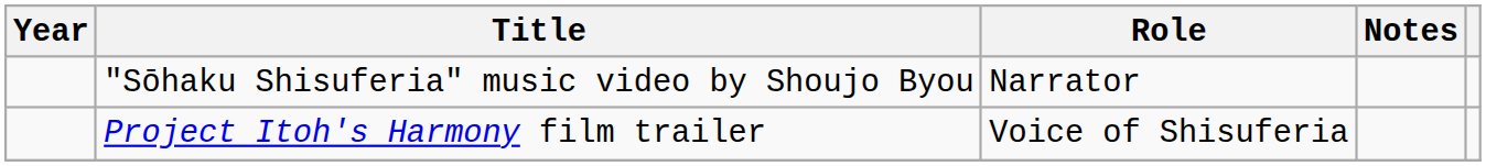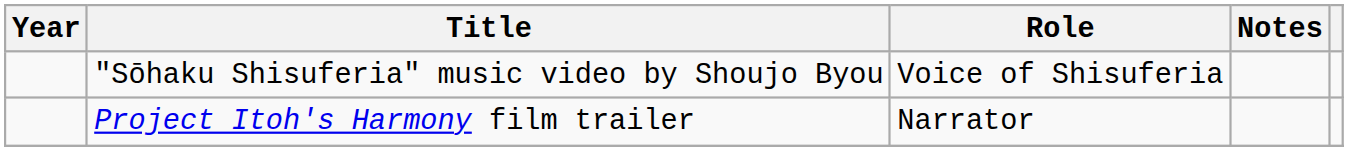"Sōhaku Shisuferia" music video by Shoujo Byou | Role: Narrator -> Voice of Shisuferia
Project Itoh's Harmony film trailer | Role: Voice of Shisuferia -> Narrator
